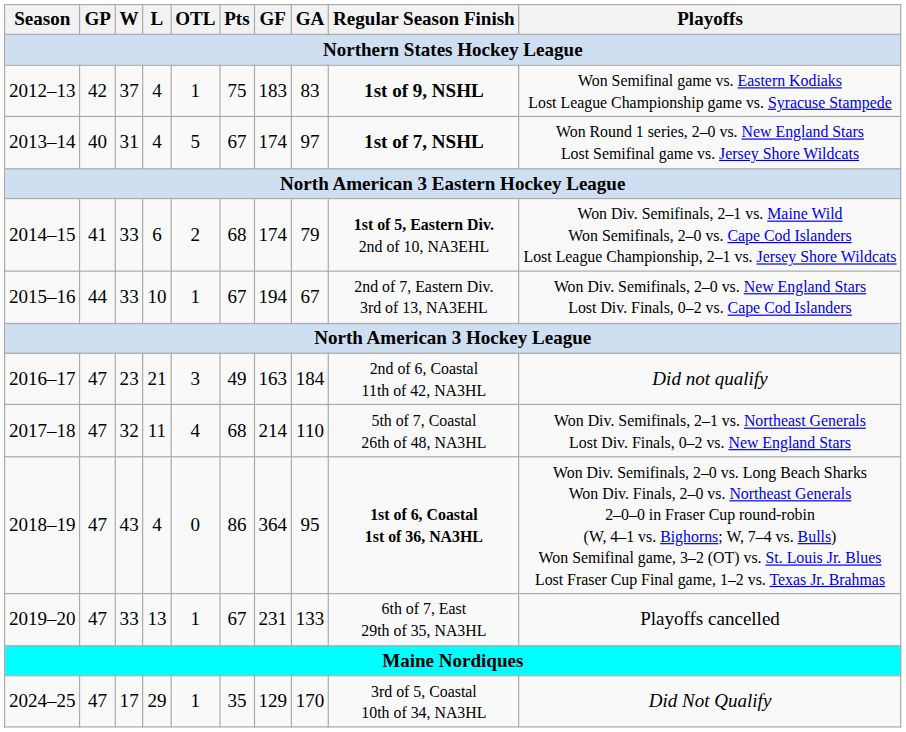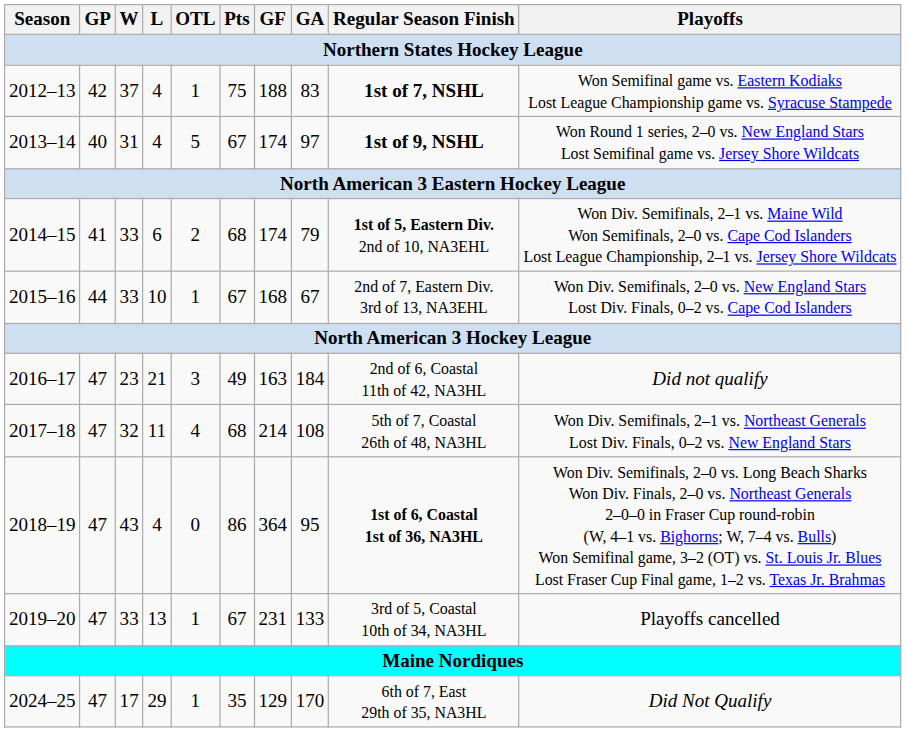2012–13 | GF: 183 -> 188
2012–13 | Regular Season Finish: 1st of 9, NSHL -> 1st of 7, NSHL
2013–14 | Regular Season Finish: 1st of 7, NSHL -> 1st of 9, NSHL
2015–16 | GF: 194 -> 168
2017–18 | GA: 110 -> 108
2019–20 | Regular Season Finish: 6th of 7, East 29th of 35, NA3HL -> 3rd of 5, Coastal 10th of 34, NA3HL
2024–25 | Regular Season Finish: 3rd of 5, Coastal 10th of 34, NA3HL -> 6th of 7, East 29th of 35, NA3HL
